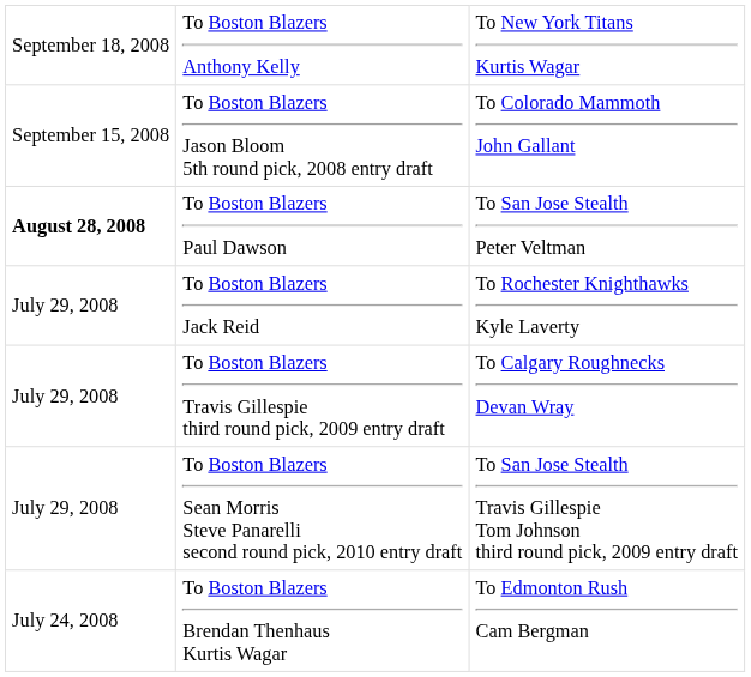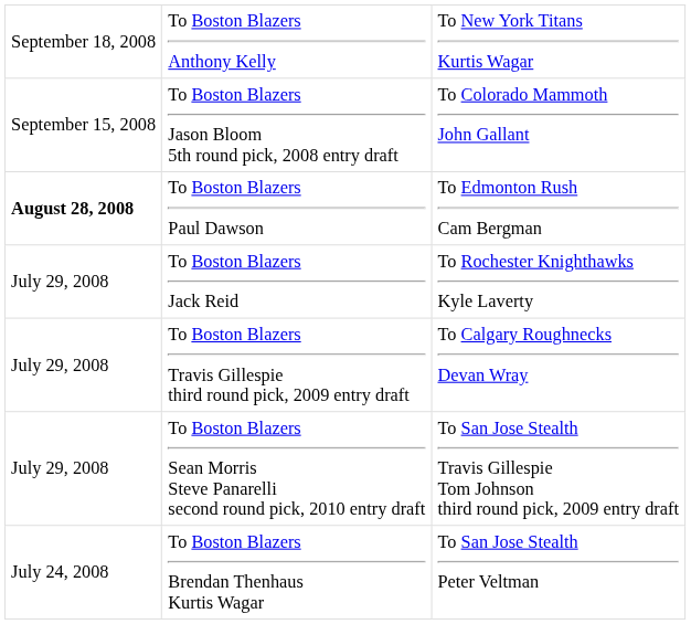To Boston Blazers Paul Dawson | column 3: To San Jose Stealth Peter Veltman -> To Edmonton Rush Cam Bergman
To Boston Blazers Brendan Thenhaus Kurtis Wagar | column 3: To Edmonton Rush Cam Bergman -> To San Jose Stealth Peter Veltman
